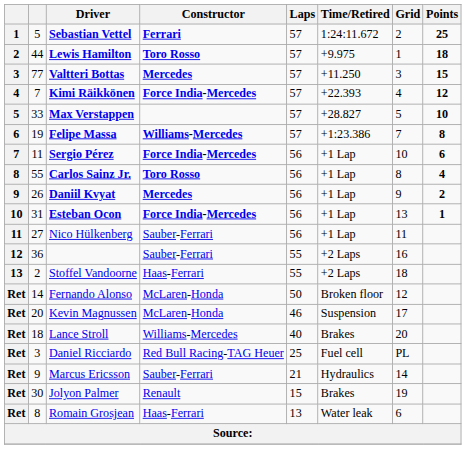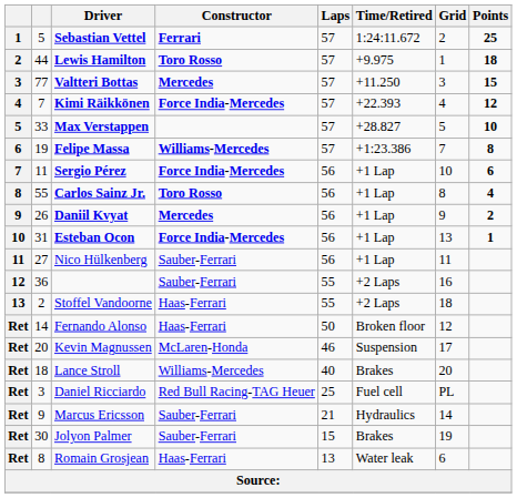Fernando Alonso | Constructor: McLaren-Honda -> Haas-Ferrari
Jolyon Palmer | Constructor: Renault -> Sauber-Ferrari
